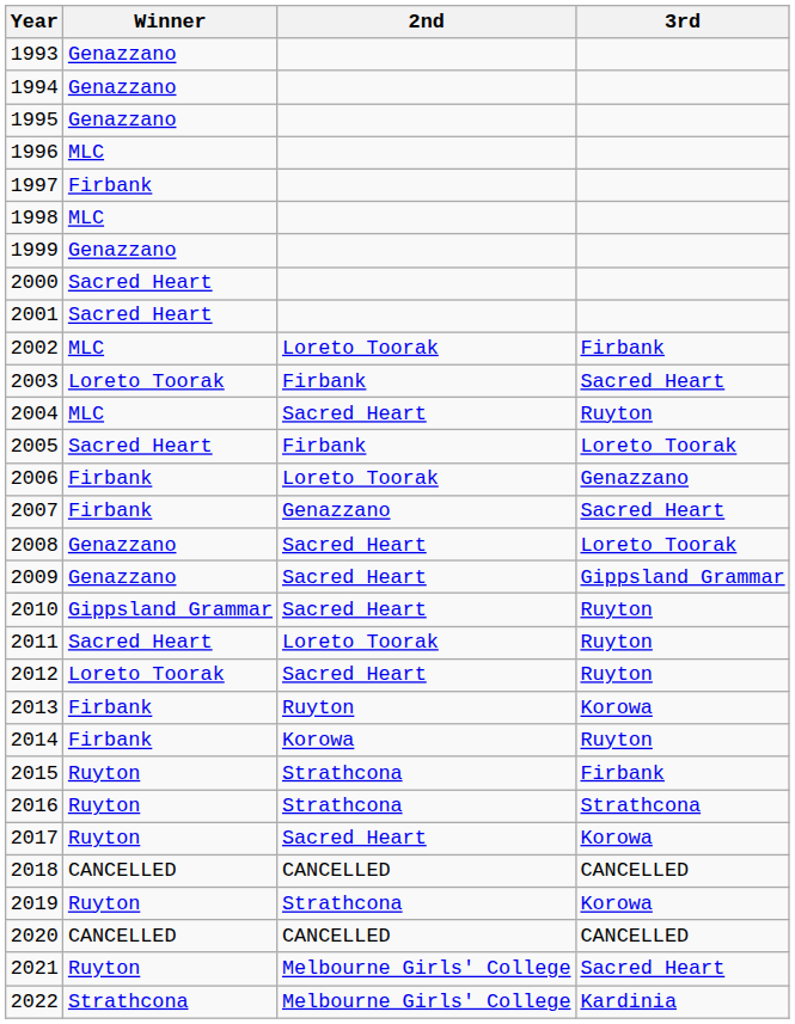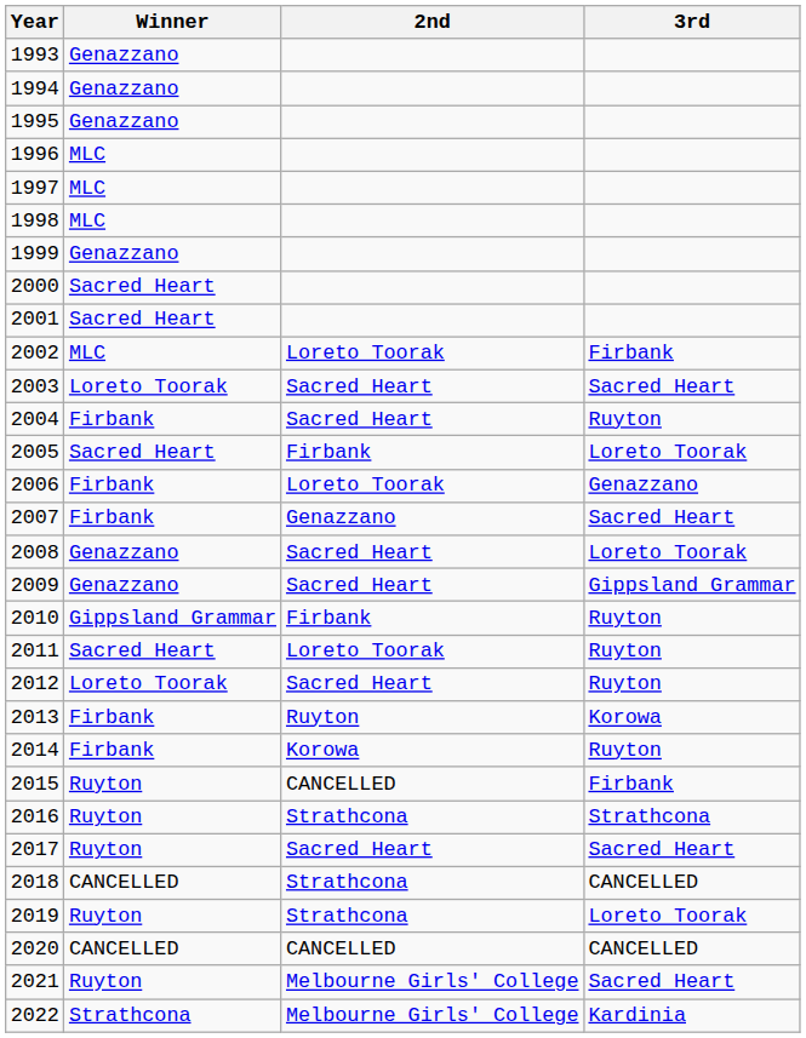1997 | Winner: Firbank -> MLC
2003 | 2nd: Firbank -> Sacred Heart
2004 | Winner: MLC -> Firbank
2010 | 2nd: Sacred Heart -> Firbank
2015 | 2nd: Strathcona -> CANCELLED
2017 | 3rd: Korowa -> Sacred Heart
2018 | 2nd: CANCELLED -> Strathcona
2019 | 3rd: Korowa -> Loreto Toorak
